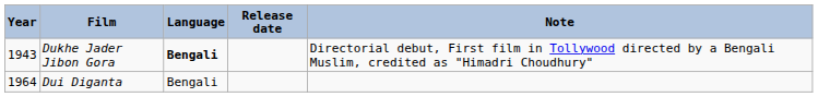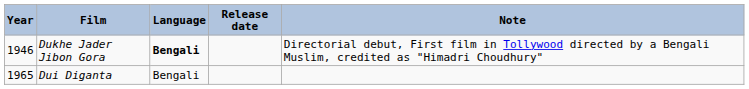Dukhe Jader Jibon Gora | Year: 1943 -> 1946
Dui Diganta | Year: 1964 -> 1965
